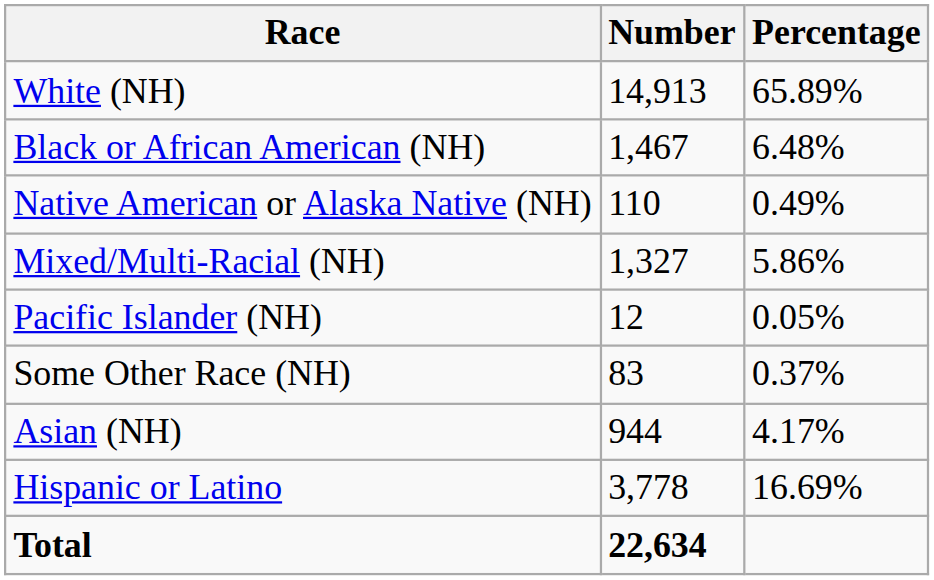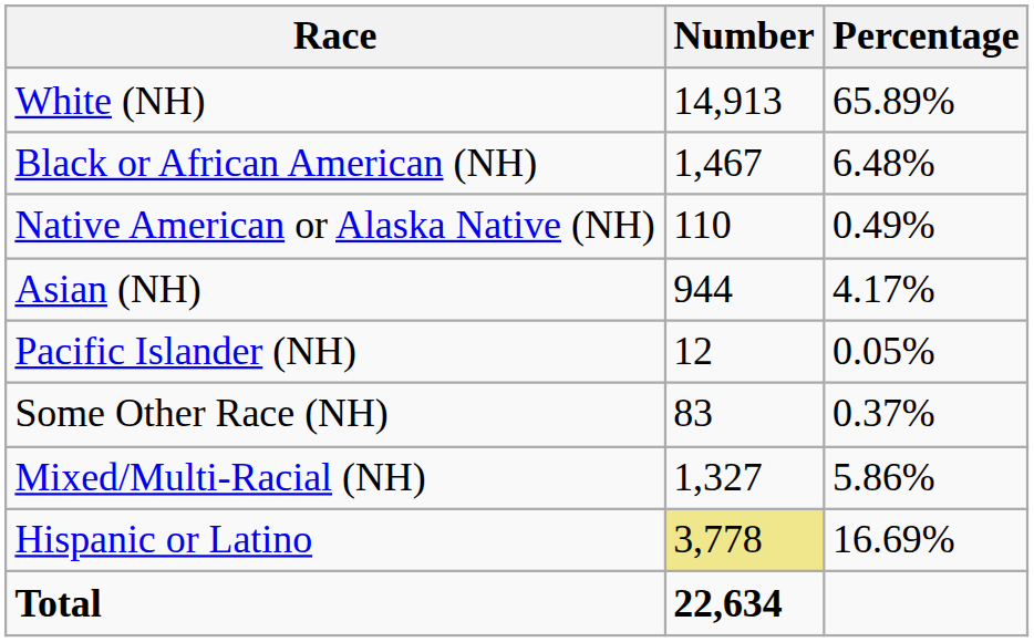rows swapped: Asian (NH) <-> Mixed/Multi-Racial (NH)
Hispanic or Latino | Number: no background -> khaki background
